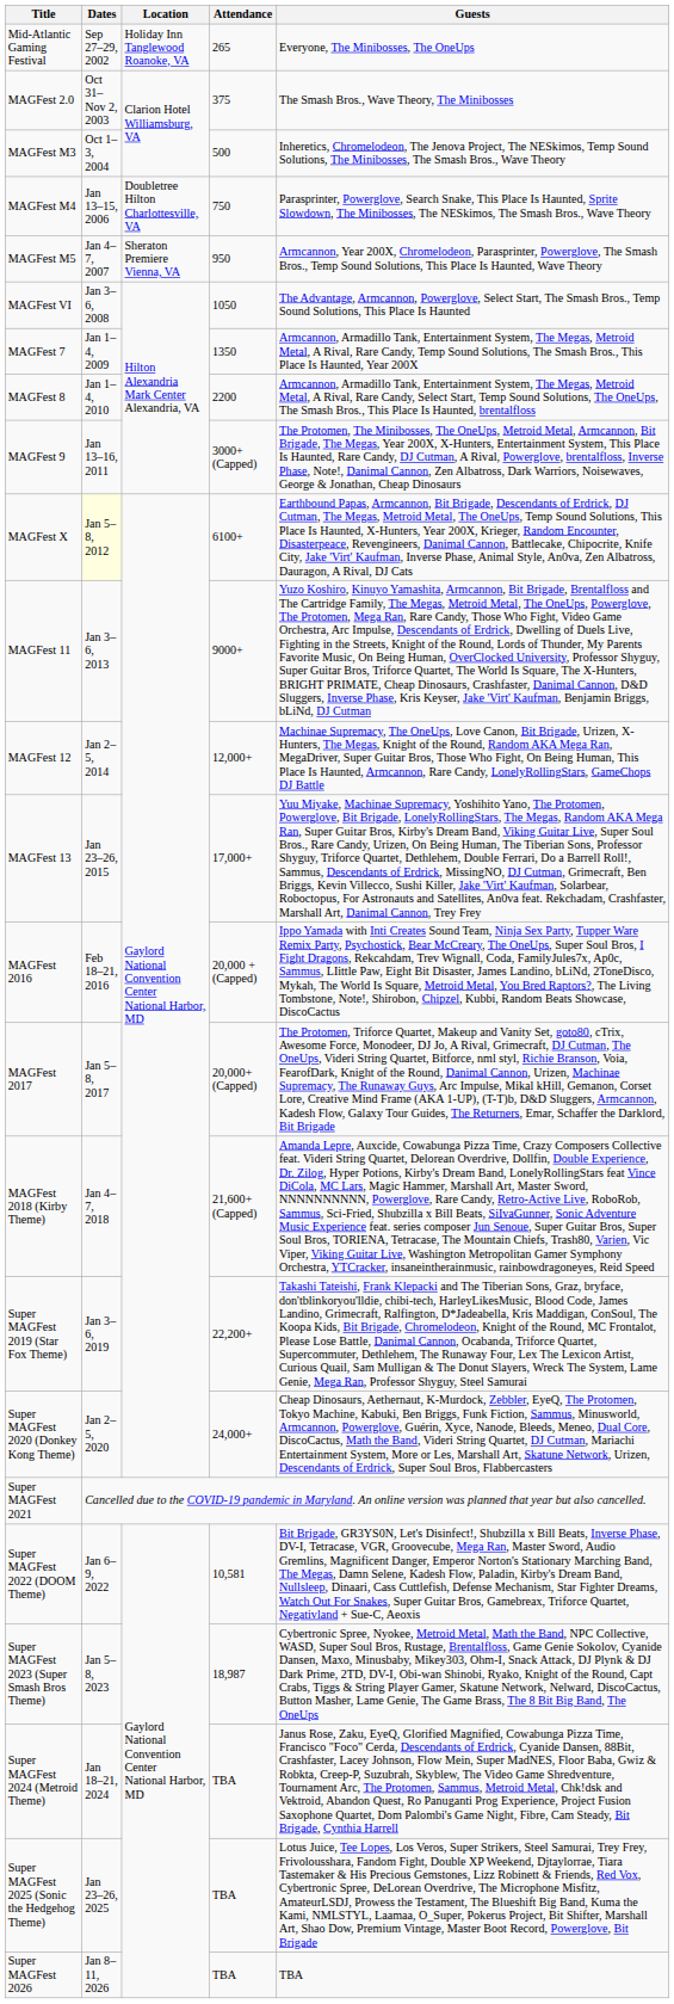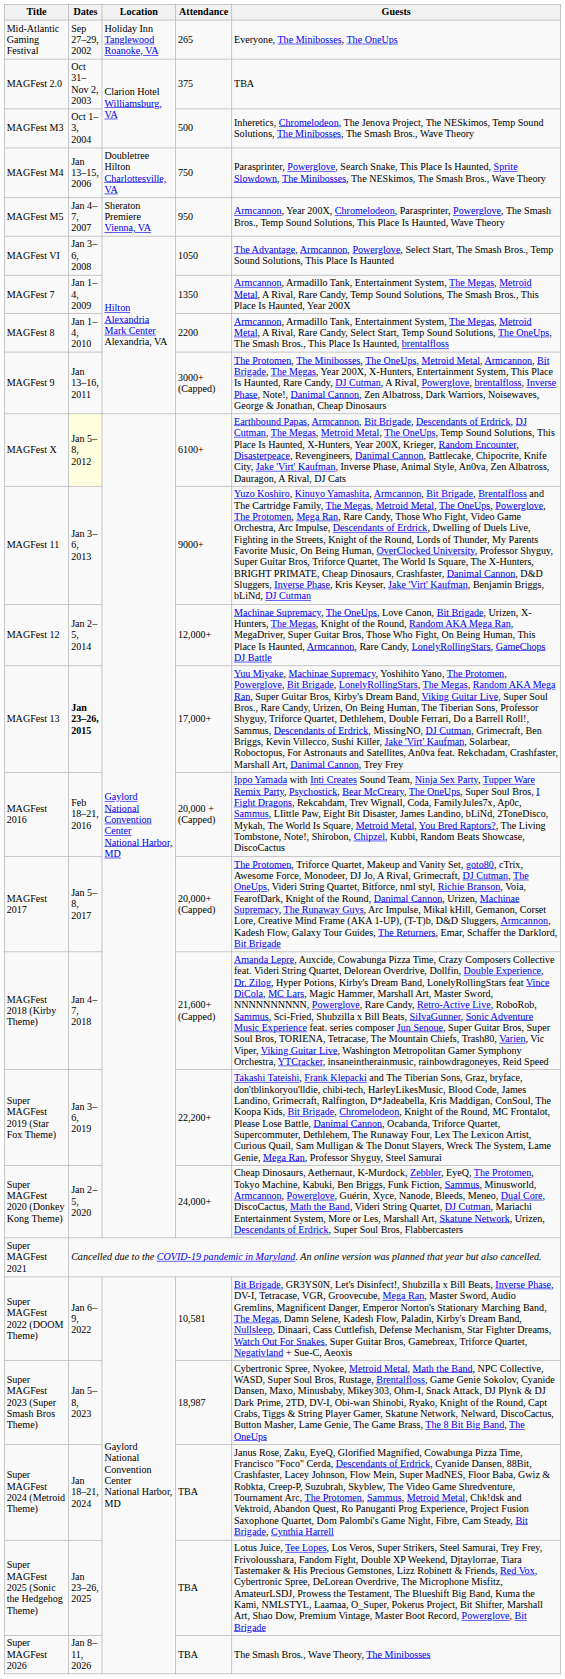MAGFest 2.0 | Guests: The Smash Bros., Wave Theory, The Minibosses -> TBA
MAGFest 13 | Dates: normal -> bold
Super MAGFest 2026 | Guests: TBA -> The Smash Bros., Wave Theory, The Minibosses
